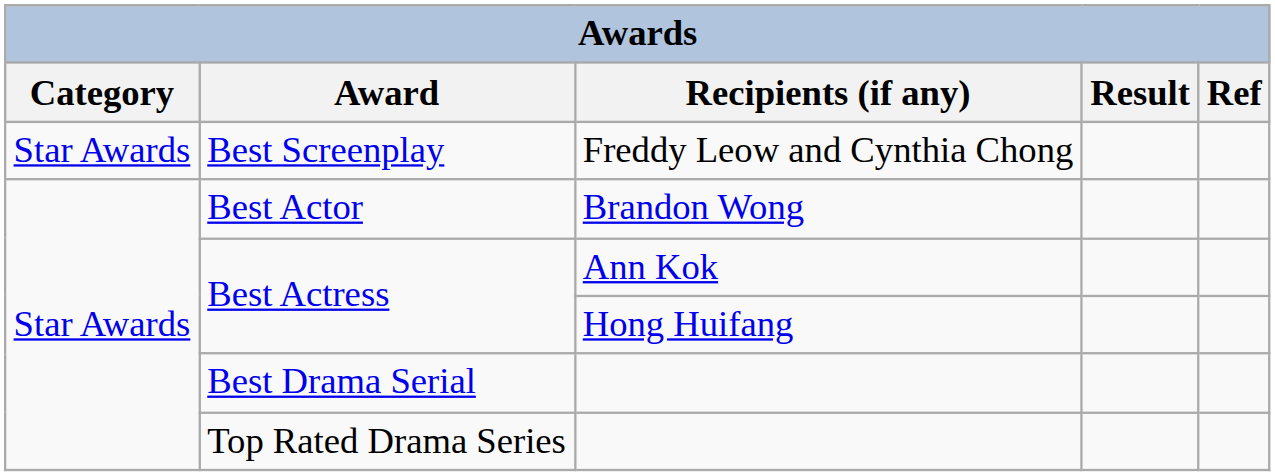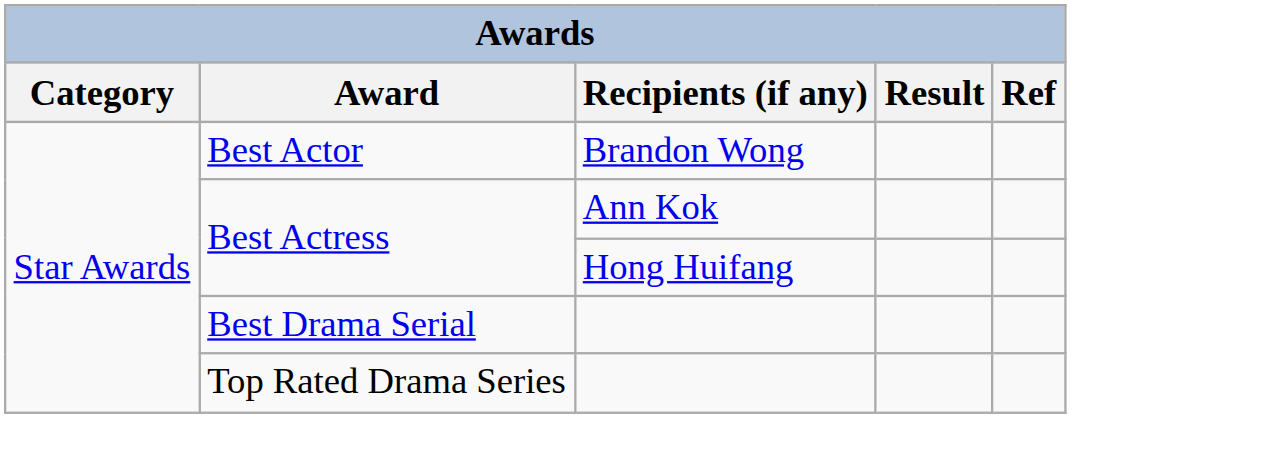- row: Star Awards | Best Screenplay | Freddy Leow and Cynthia Chong
